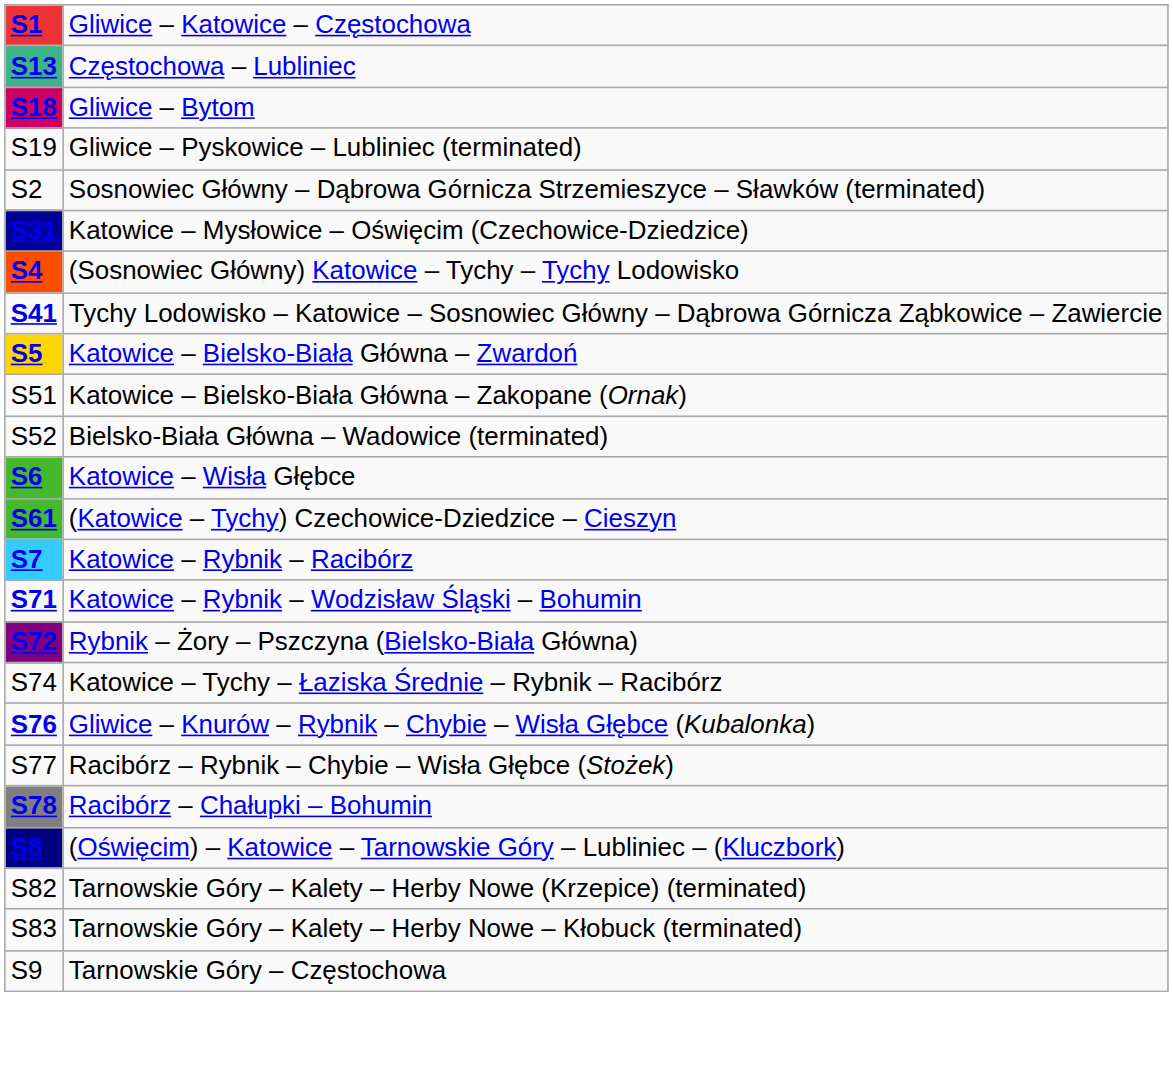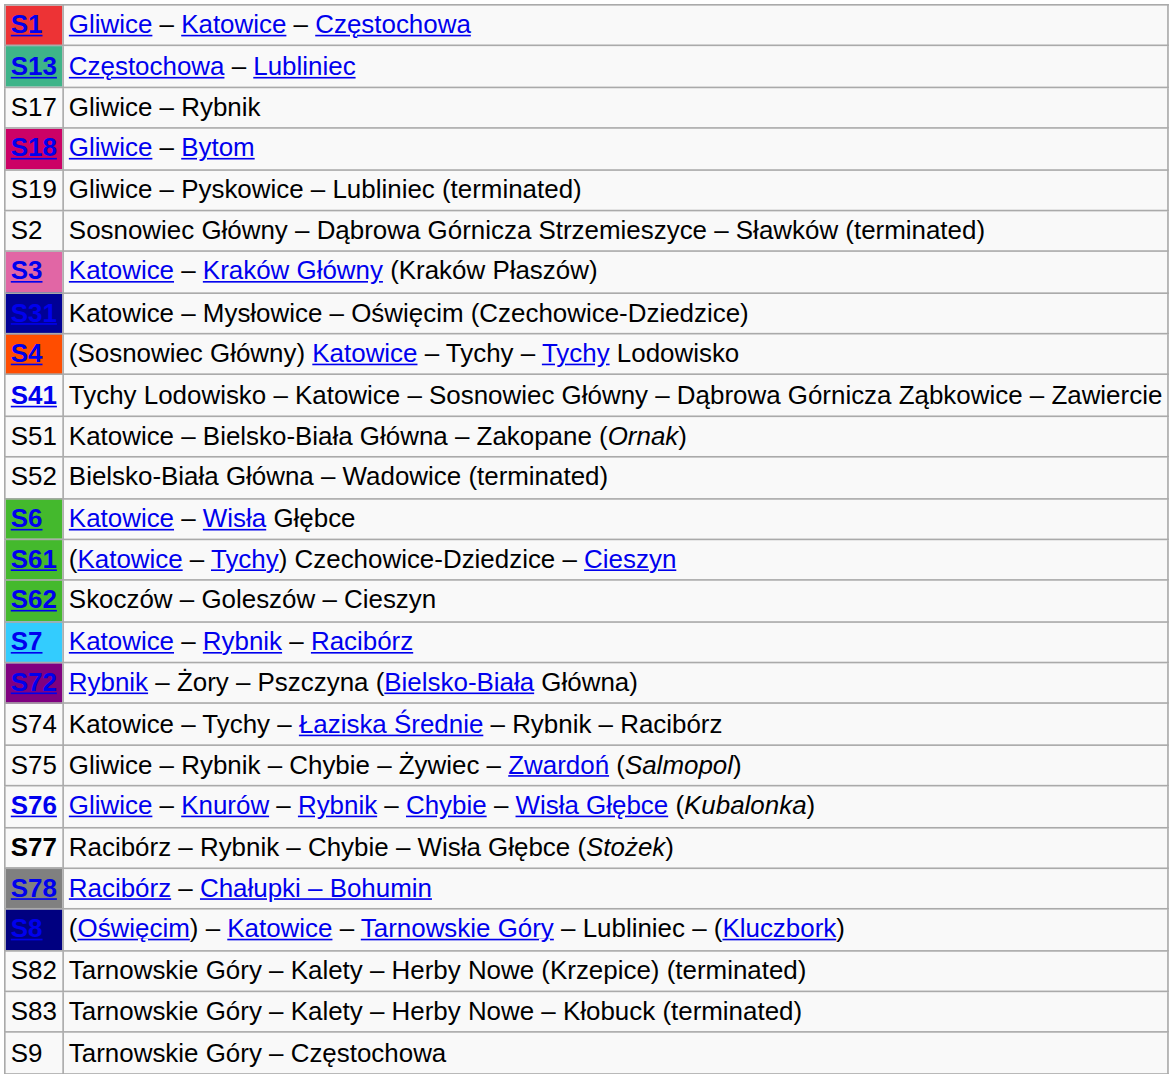+ row: S17 | Gliwice – Rybnik
+ row: S3 | Katowice – Kraków Główny (Kraków Płaszów)
- row: S5 | Katowice – Bielsko-Biała Główna – Zwardoń
+ row: S62 | Skoczów – Goleszów – Cieszyn
- row: S71 | Katowice – Rybnik – Wodzisław Śląski – Bohumin
+ row: S75 | Gliwice – Rybnik – Chybie – Żywiec – Zwardoń (Salmopol)
Racibórz – Rybnik – Chybie – Wisła Głębce (Stożek) | column 1: normal -> bold
